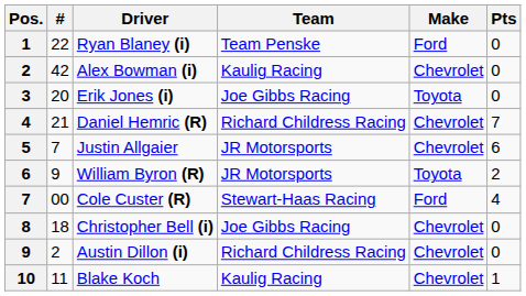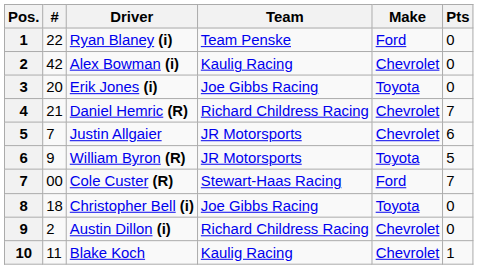William Byron (R) | Pts: 2 -> 5
Cole Custer (R) | Pts: 4 -> 7
Christopher Bell (i) | Make: Chevrolet -> Toyota
